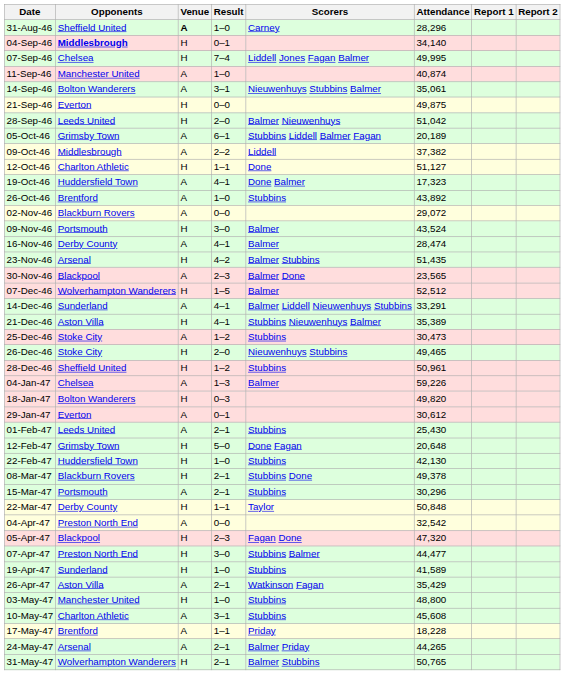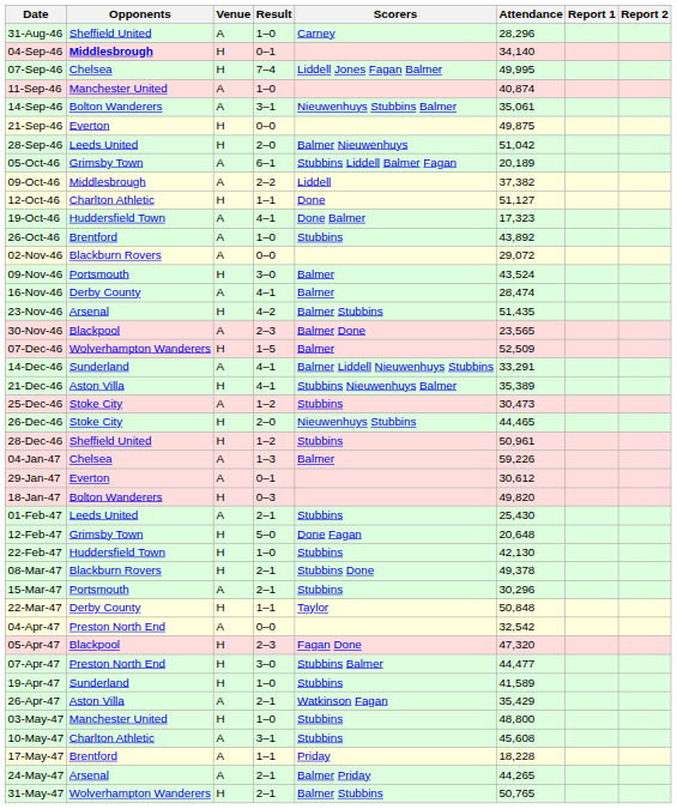31-Aug-46 | Venue: bold -> normal
07-Dec-46 | Attendance: 52,512 -> 52,509
26-Dec-46 | Attendance: 49,465 -> 44,465
rows swapped: 18-Jan-47 <-> 29-Jan-47
